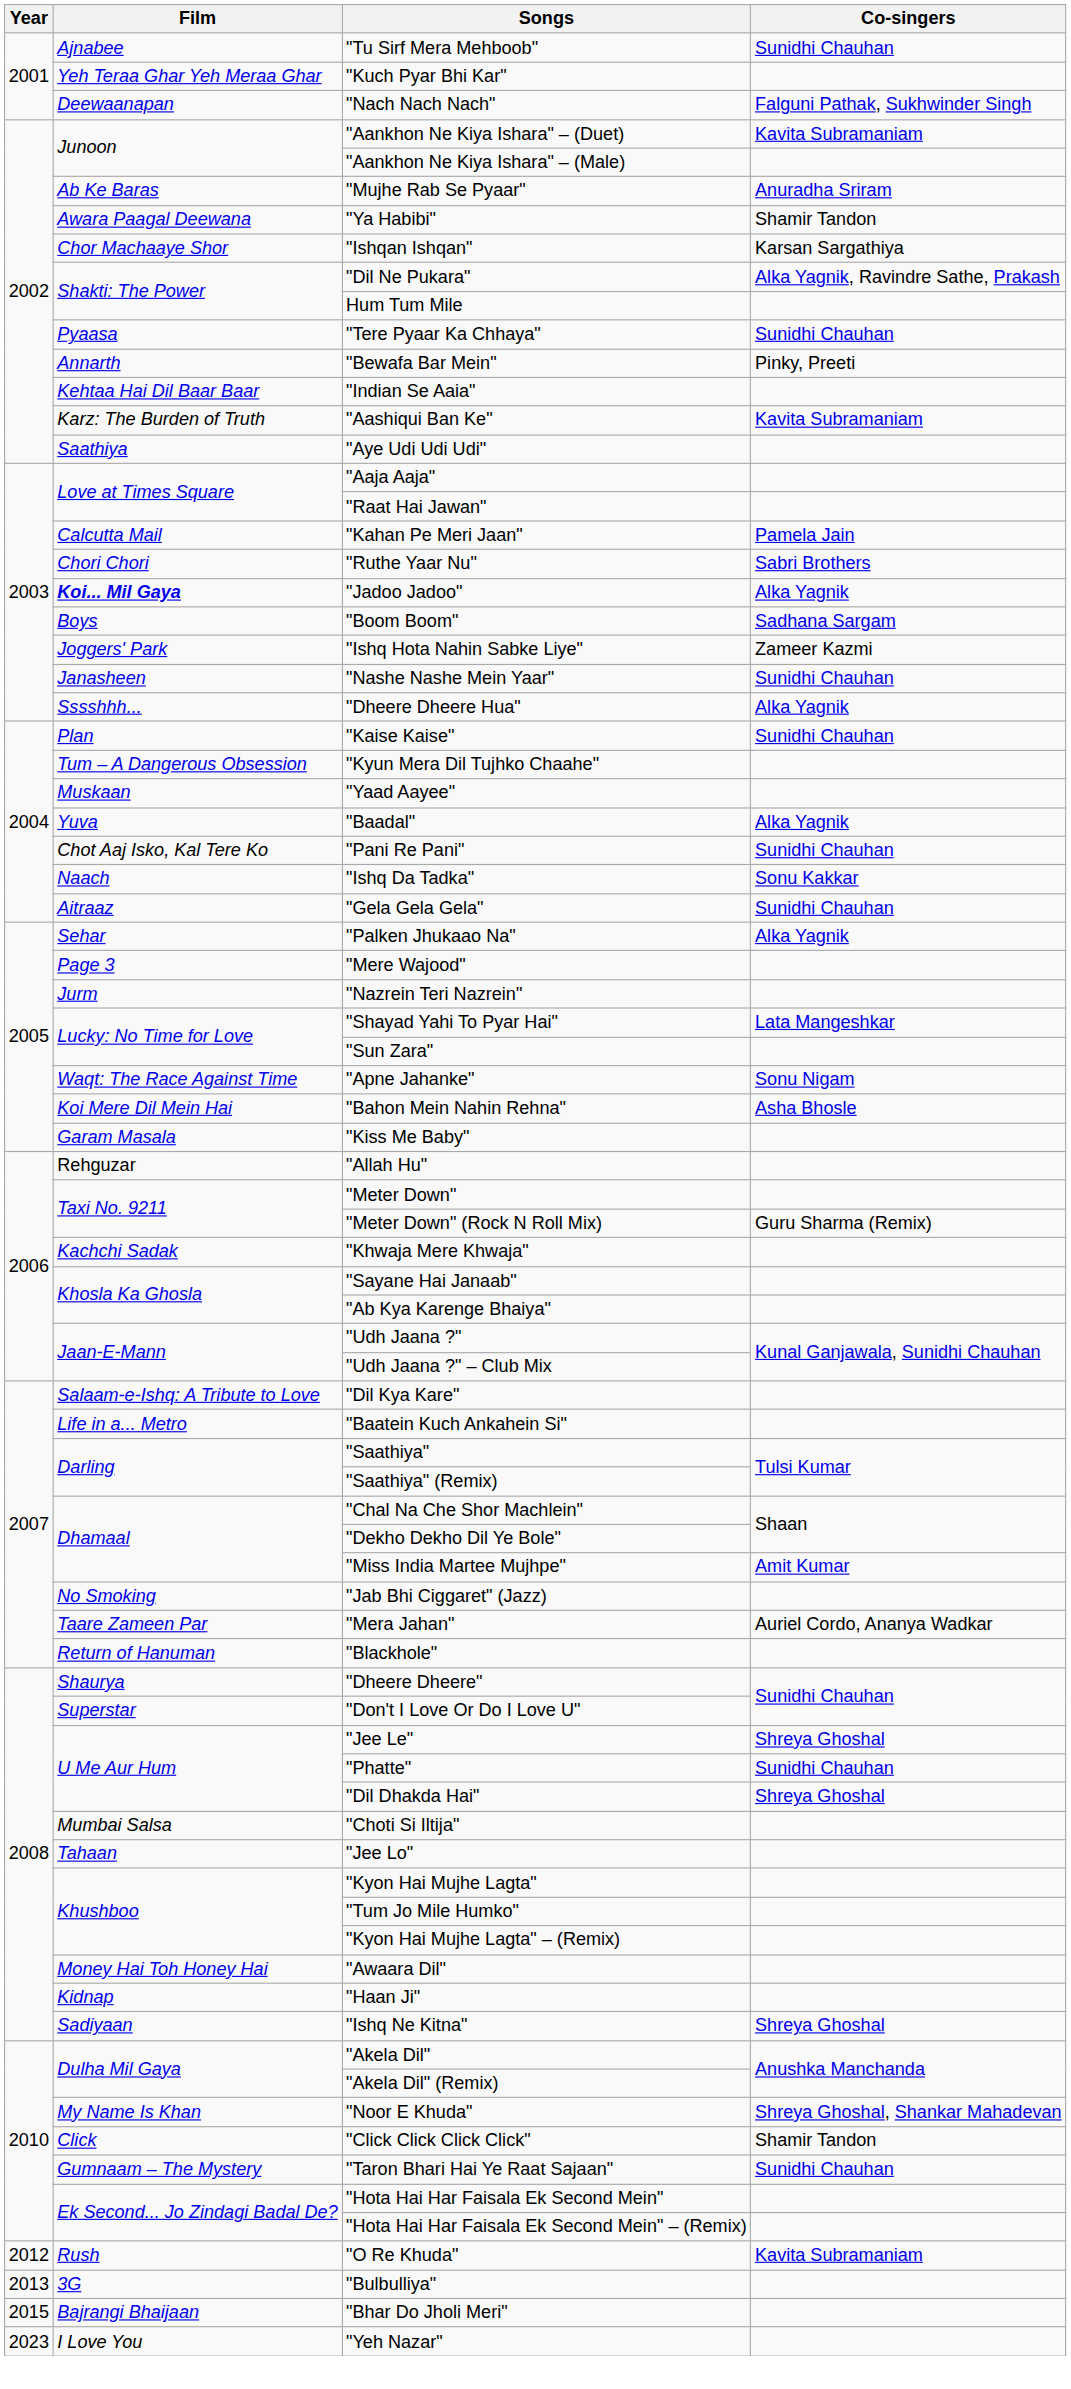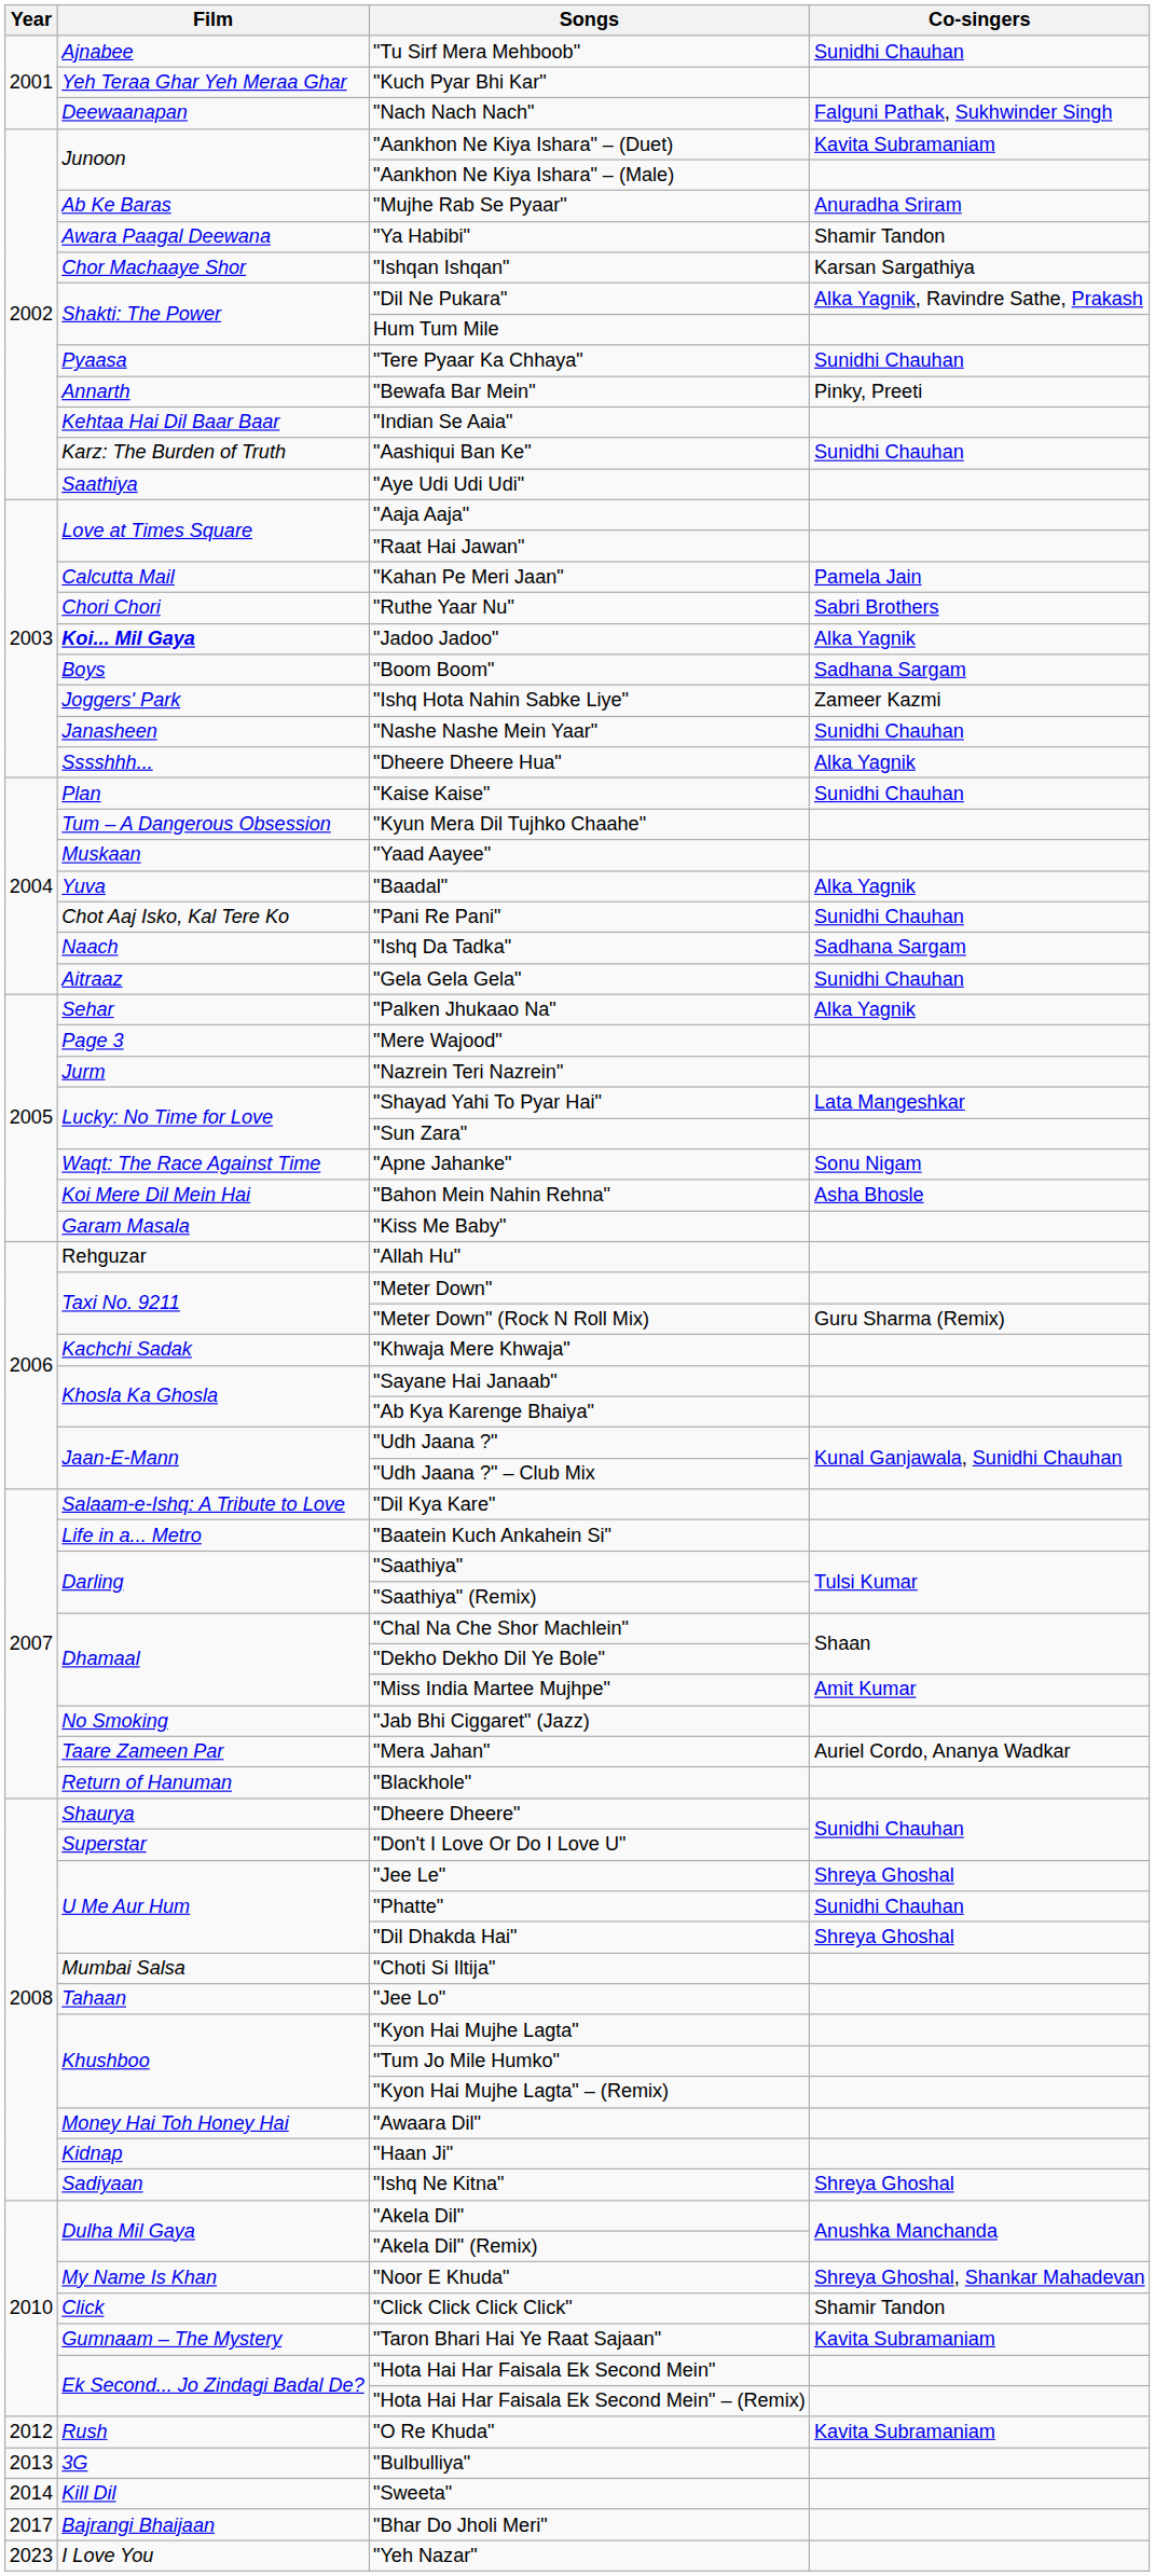"Aashiqui Ban Ke" | Co-singers: Kavita Subramaniam -> Sunidhi Chauhan
"Ishq Da Tadka" | Co-singers: Sonu Kakkar -> Sadhana Sargam
"Taron Bhari Hai Ye Raat Sajaan" | Co-singers: Sunidhi Chauhan -> Kavita Subramaniam
+ row: 2014 | Kill Dil | "Sweeta"
"Bhar Do Jholi Meri" | Year: 2015 -> 2017
